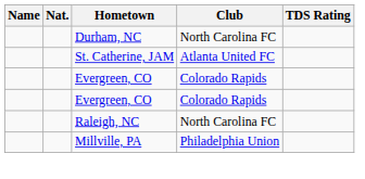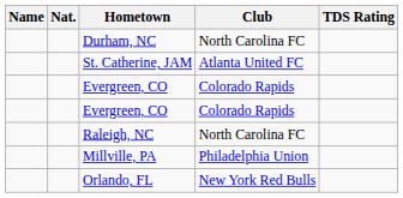+ row: Orlando, FL | New York Red Bulls
